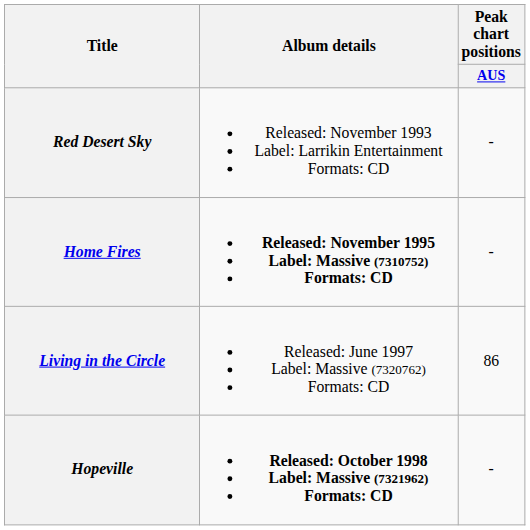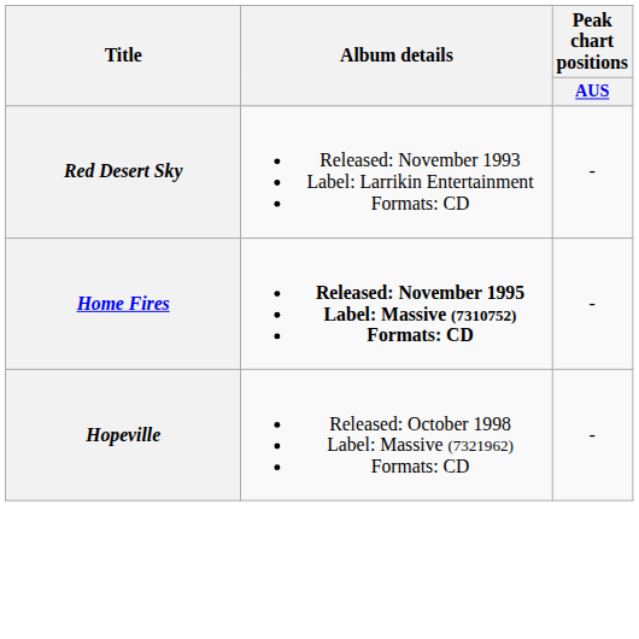- row: Living in the Circle | Released: June 1997 Label: Massive (7320762) Formats: CD | 86
Hopeville | Album details: bold -> normal
